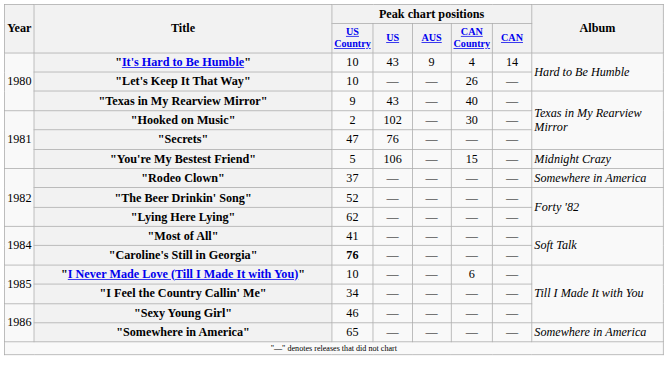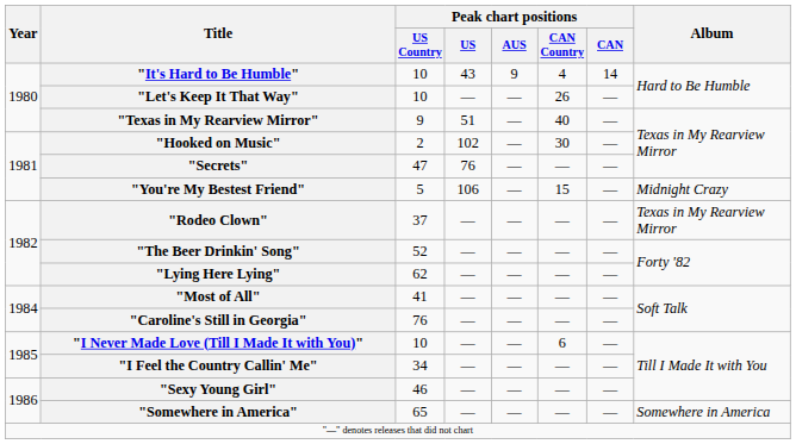"Texas in My Rearview Mirror" | Peak chart positions / US: 43 -> 51
"Rodeo Clown" | Album: Somewhere in America -> Texas in My Rearview Mirror
"Caroline's Still in Georgia" | Peak chart positions / US Country: bold -> normal
